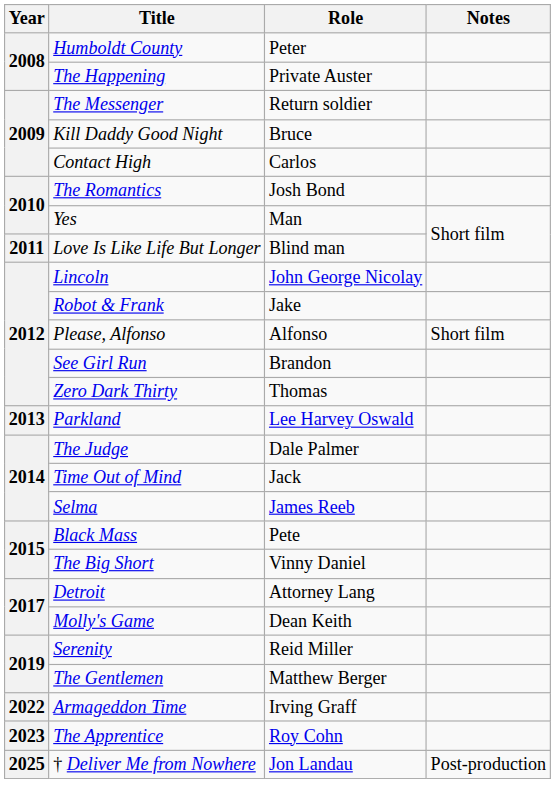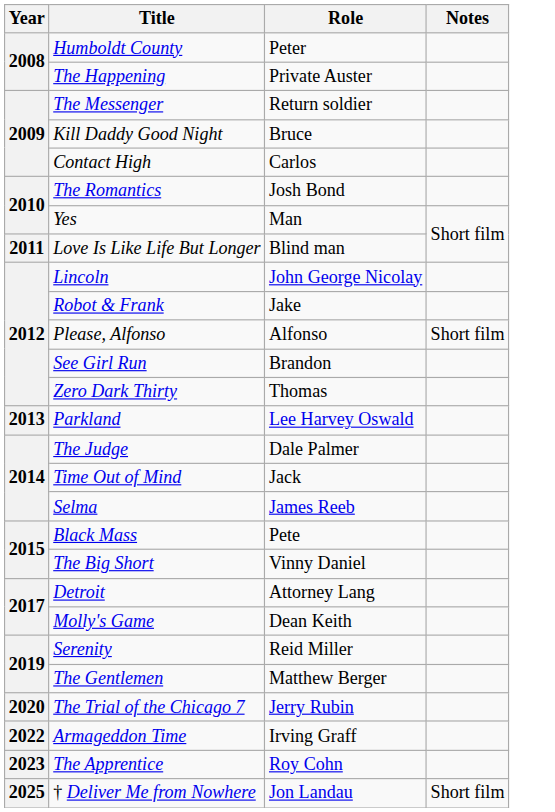+ row: 2020 | The Trial of the Chicago 7 | Jerry Rubin
† Deliver Me from Nowhere | Notes: Post-production -> Short film
